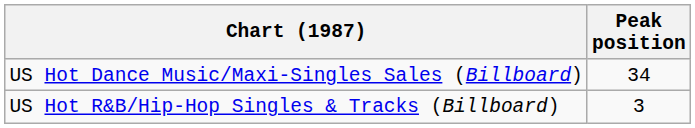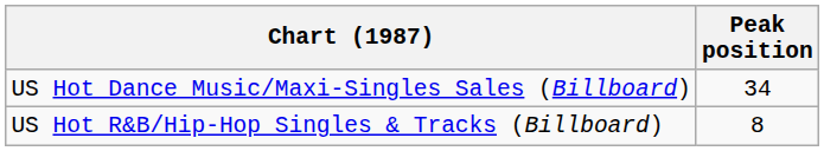US Hot R&B/Hip-Hop Singles & Tracks (Billboard) | Peak position: 3 -> 8
